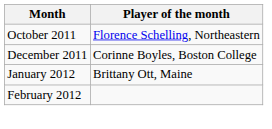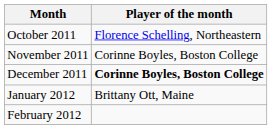+ row: November 2011 | Corinne Boyles, Boston College
December 2011 | Player of the month: normal -> bold
